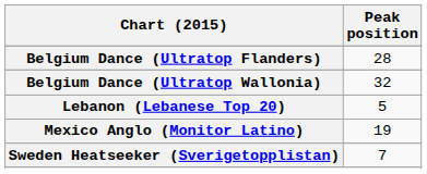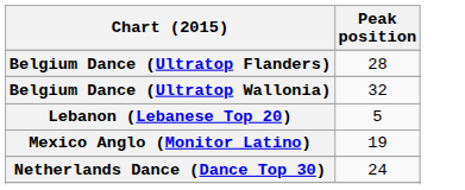+ row: Netherlands Dance (Dance Top 30) | 24
- row: Sweden Heatseeker (Sverigetopplistan) | 7
